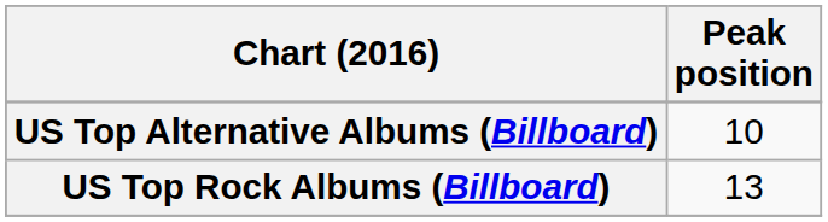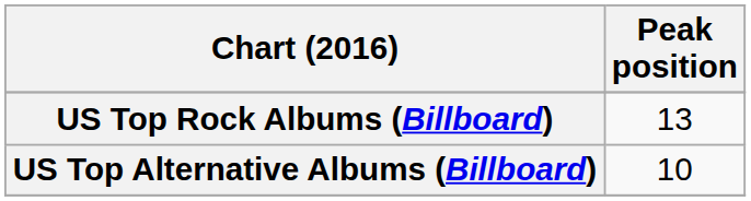rows swapped: US Top Alternative Albums (Billboard) <-> US Top Rock Albums (Billboard)
